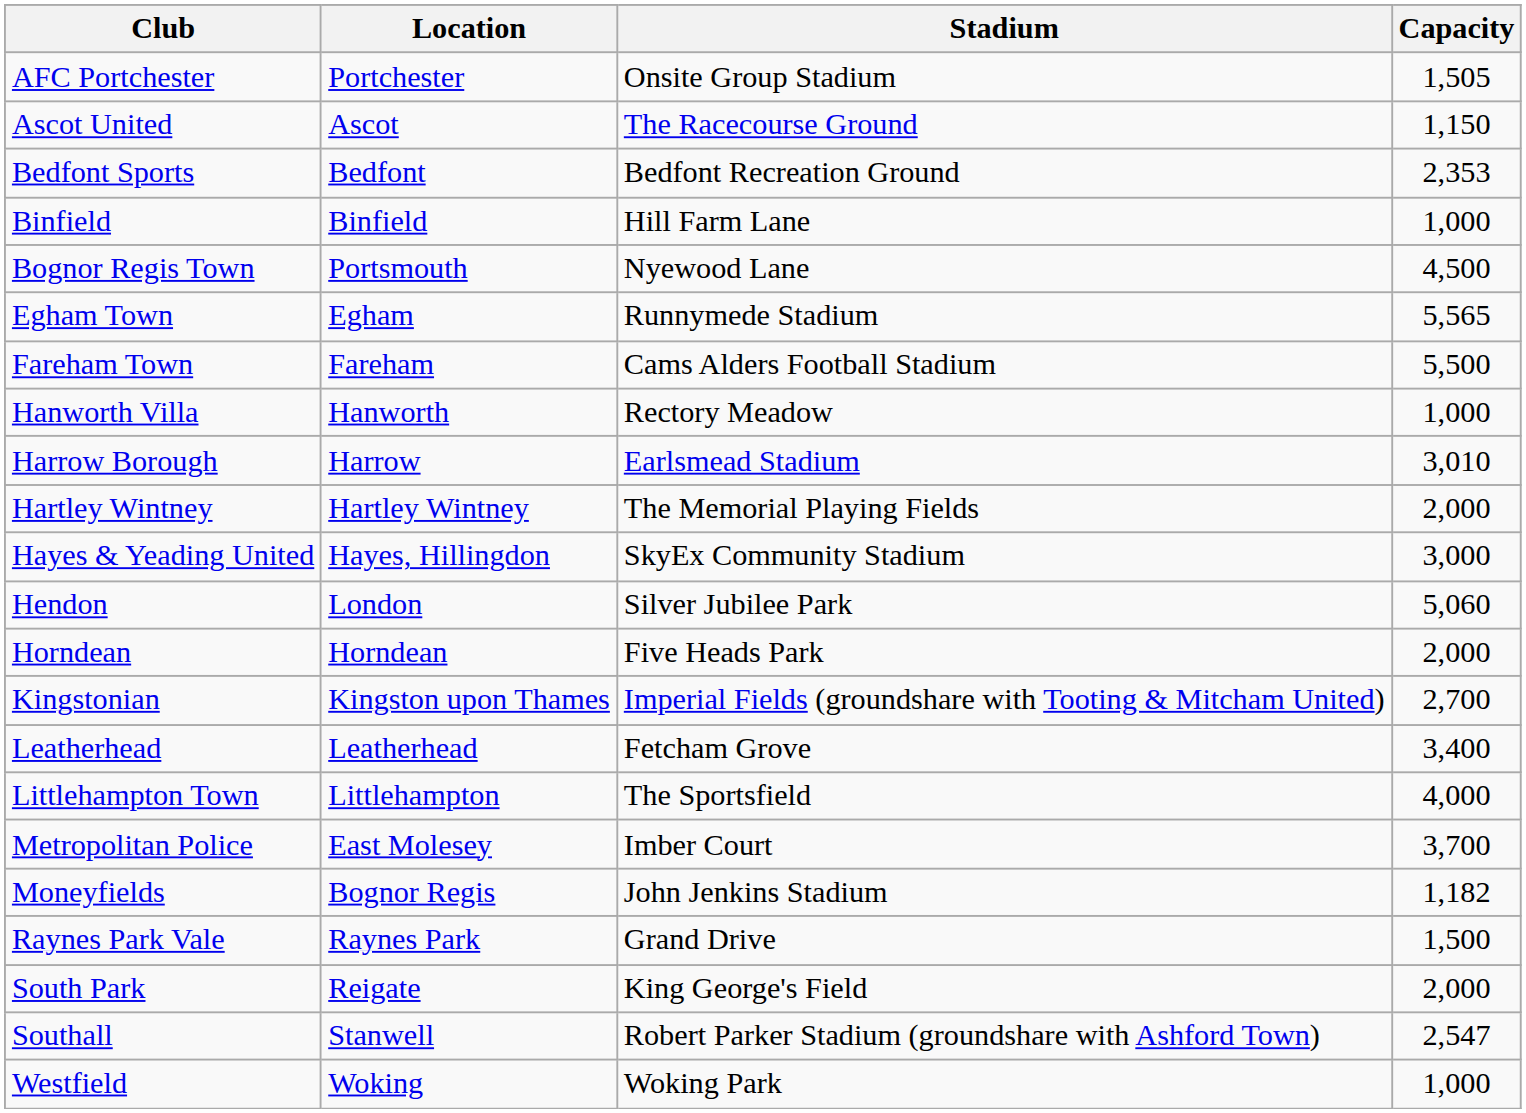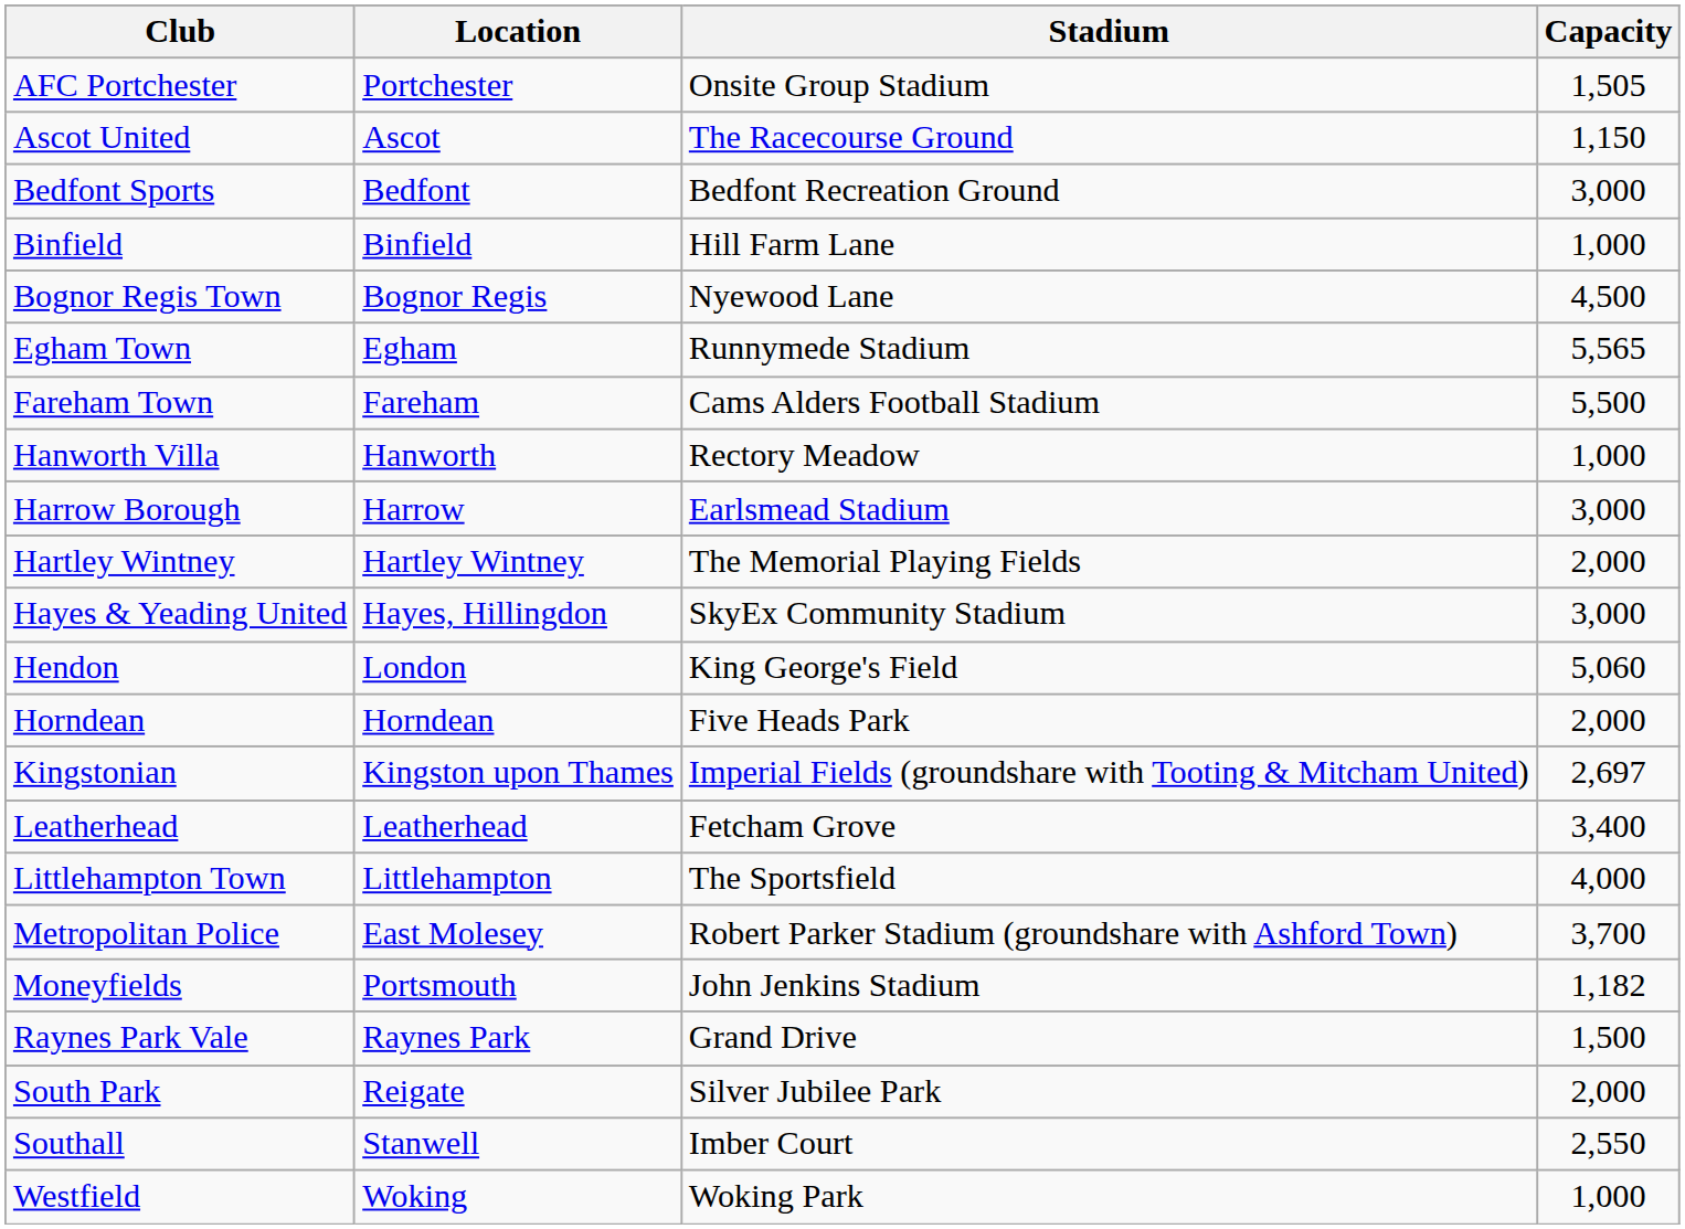Bedfont Sports | Capacity: 2,353 -> 3,000
Bognor Regis Town | Location: Portsmouth -> Bognor Regis
Harrow Borough | Capacity: 3,010 -> 3,000
Hendon | Stadium: Silver Jubilee Park -> King George's Field
Kingstonian | Capacity: 2,700 -> 2,697
Metropolitan Police | Stadium: Imber Court -> Robert Parker Stadium (groundshare with Ashford Town)
Moneyfields | Location: Bognor Regis -> Portsmouth
South Park | Stadium: King George's Field -> Silver Jubilee Park
Southall | Stadium: Robert Parker Stadium (groundshare with Ashford Town) -> Imber Court
Southall | Capacity: 2,547 -> 2,550
